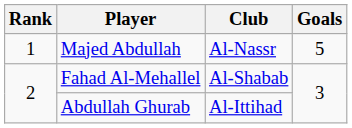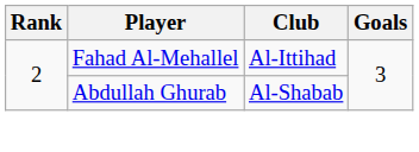- row: 1 | Majed Abdullah | Al-Nassr | 5
Fahad Al-Mehallel | Club: Al-Shabab -> Al-Ittihad
Abdullah Ghurab | Club: Al-Ittihad -> Al-Shabab
